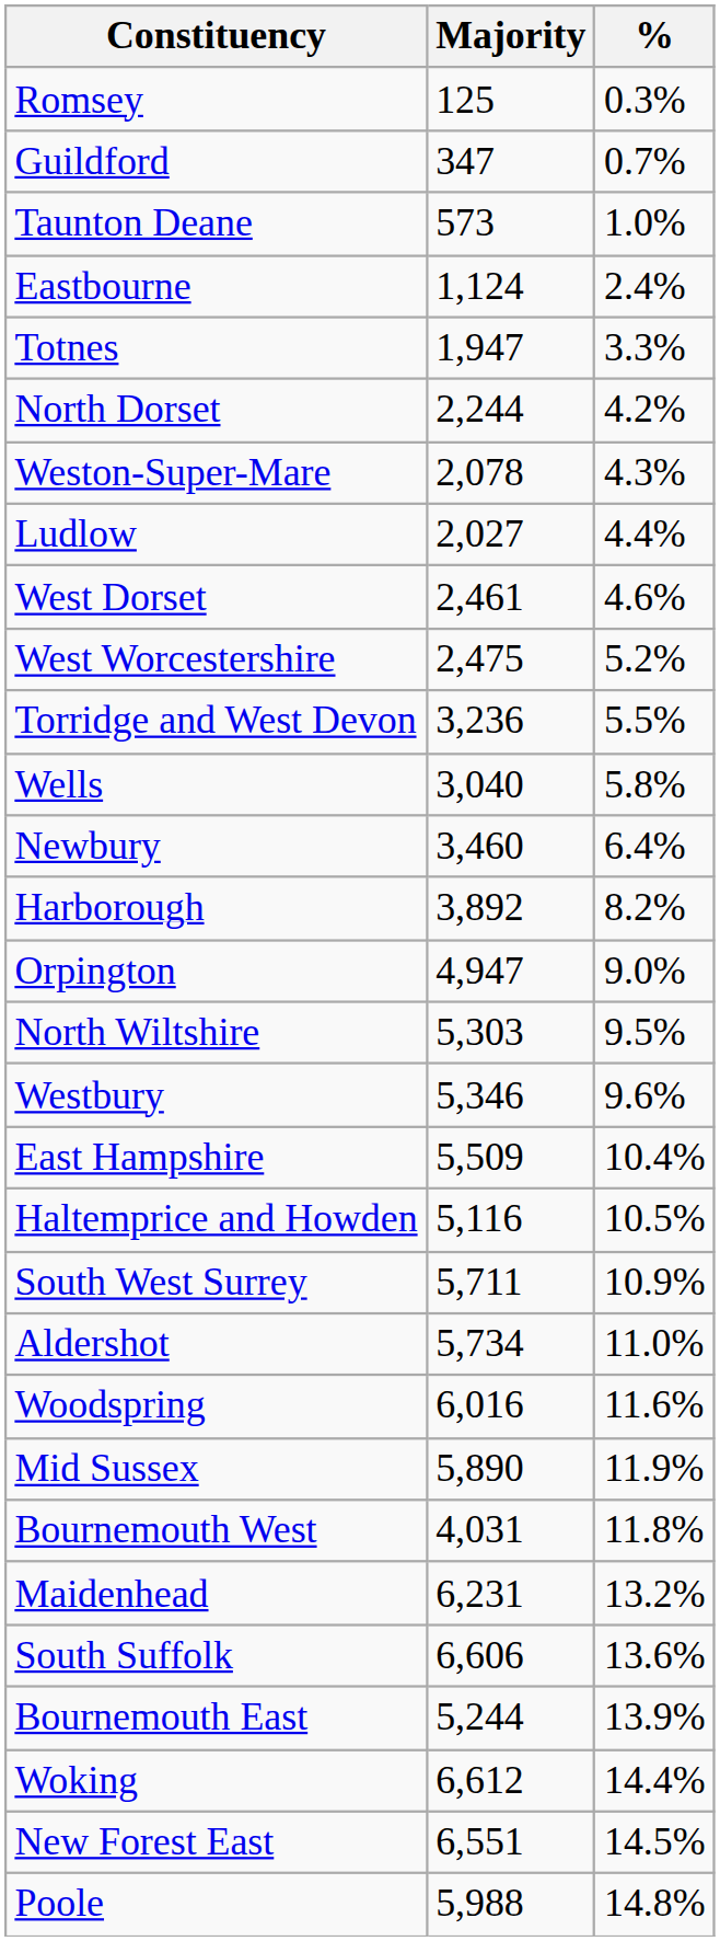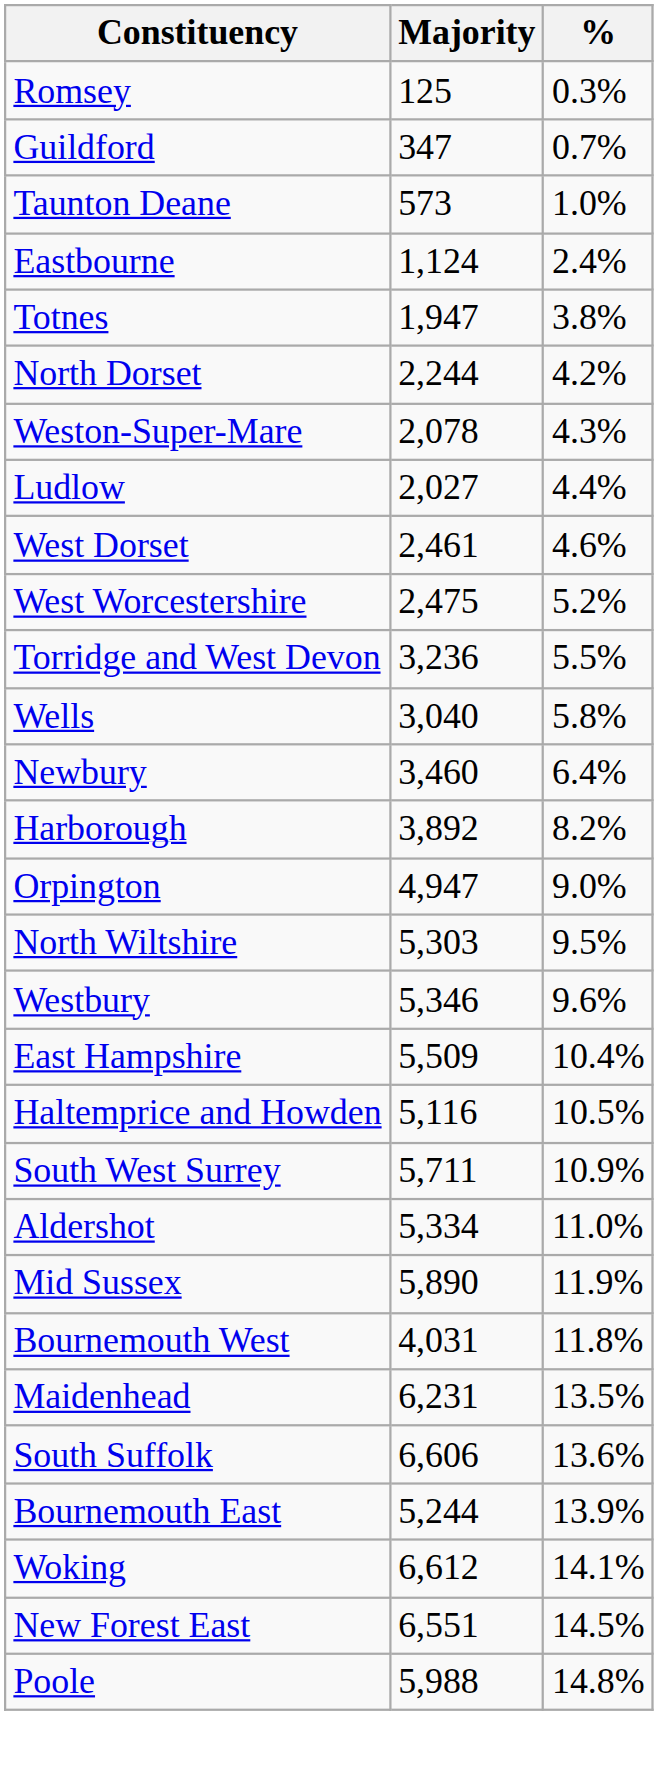Totnes | %: 3.3% -> 3.8%
Aldershot | Majority: 5,734 -> 5,334
- row: Woodspring | 6,016 | 11.6%
Maidenhead | %: 13.2% -> 13.5%
Woking | %: 14.4% -> 14.1%
